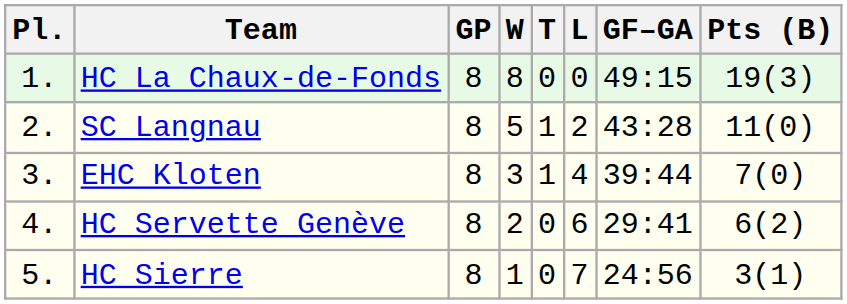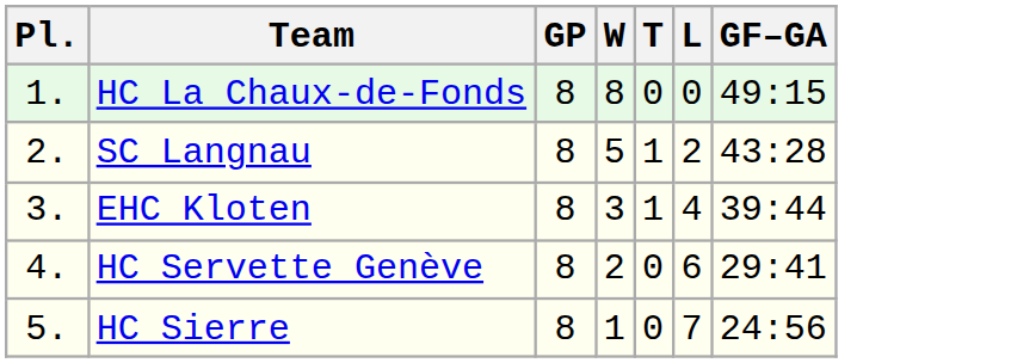- column: Pts (B) | 19(3) | 11(0) | 7(0) | 6(2) | 3(1)
